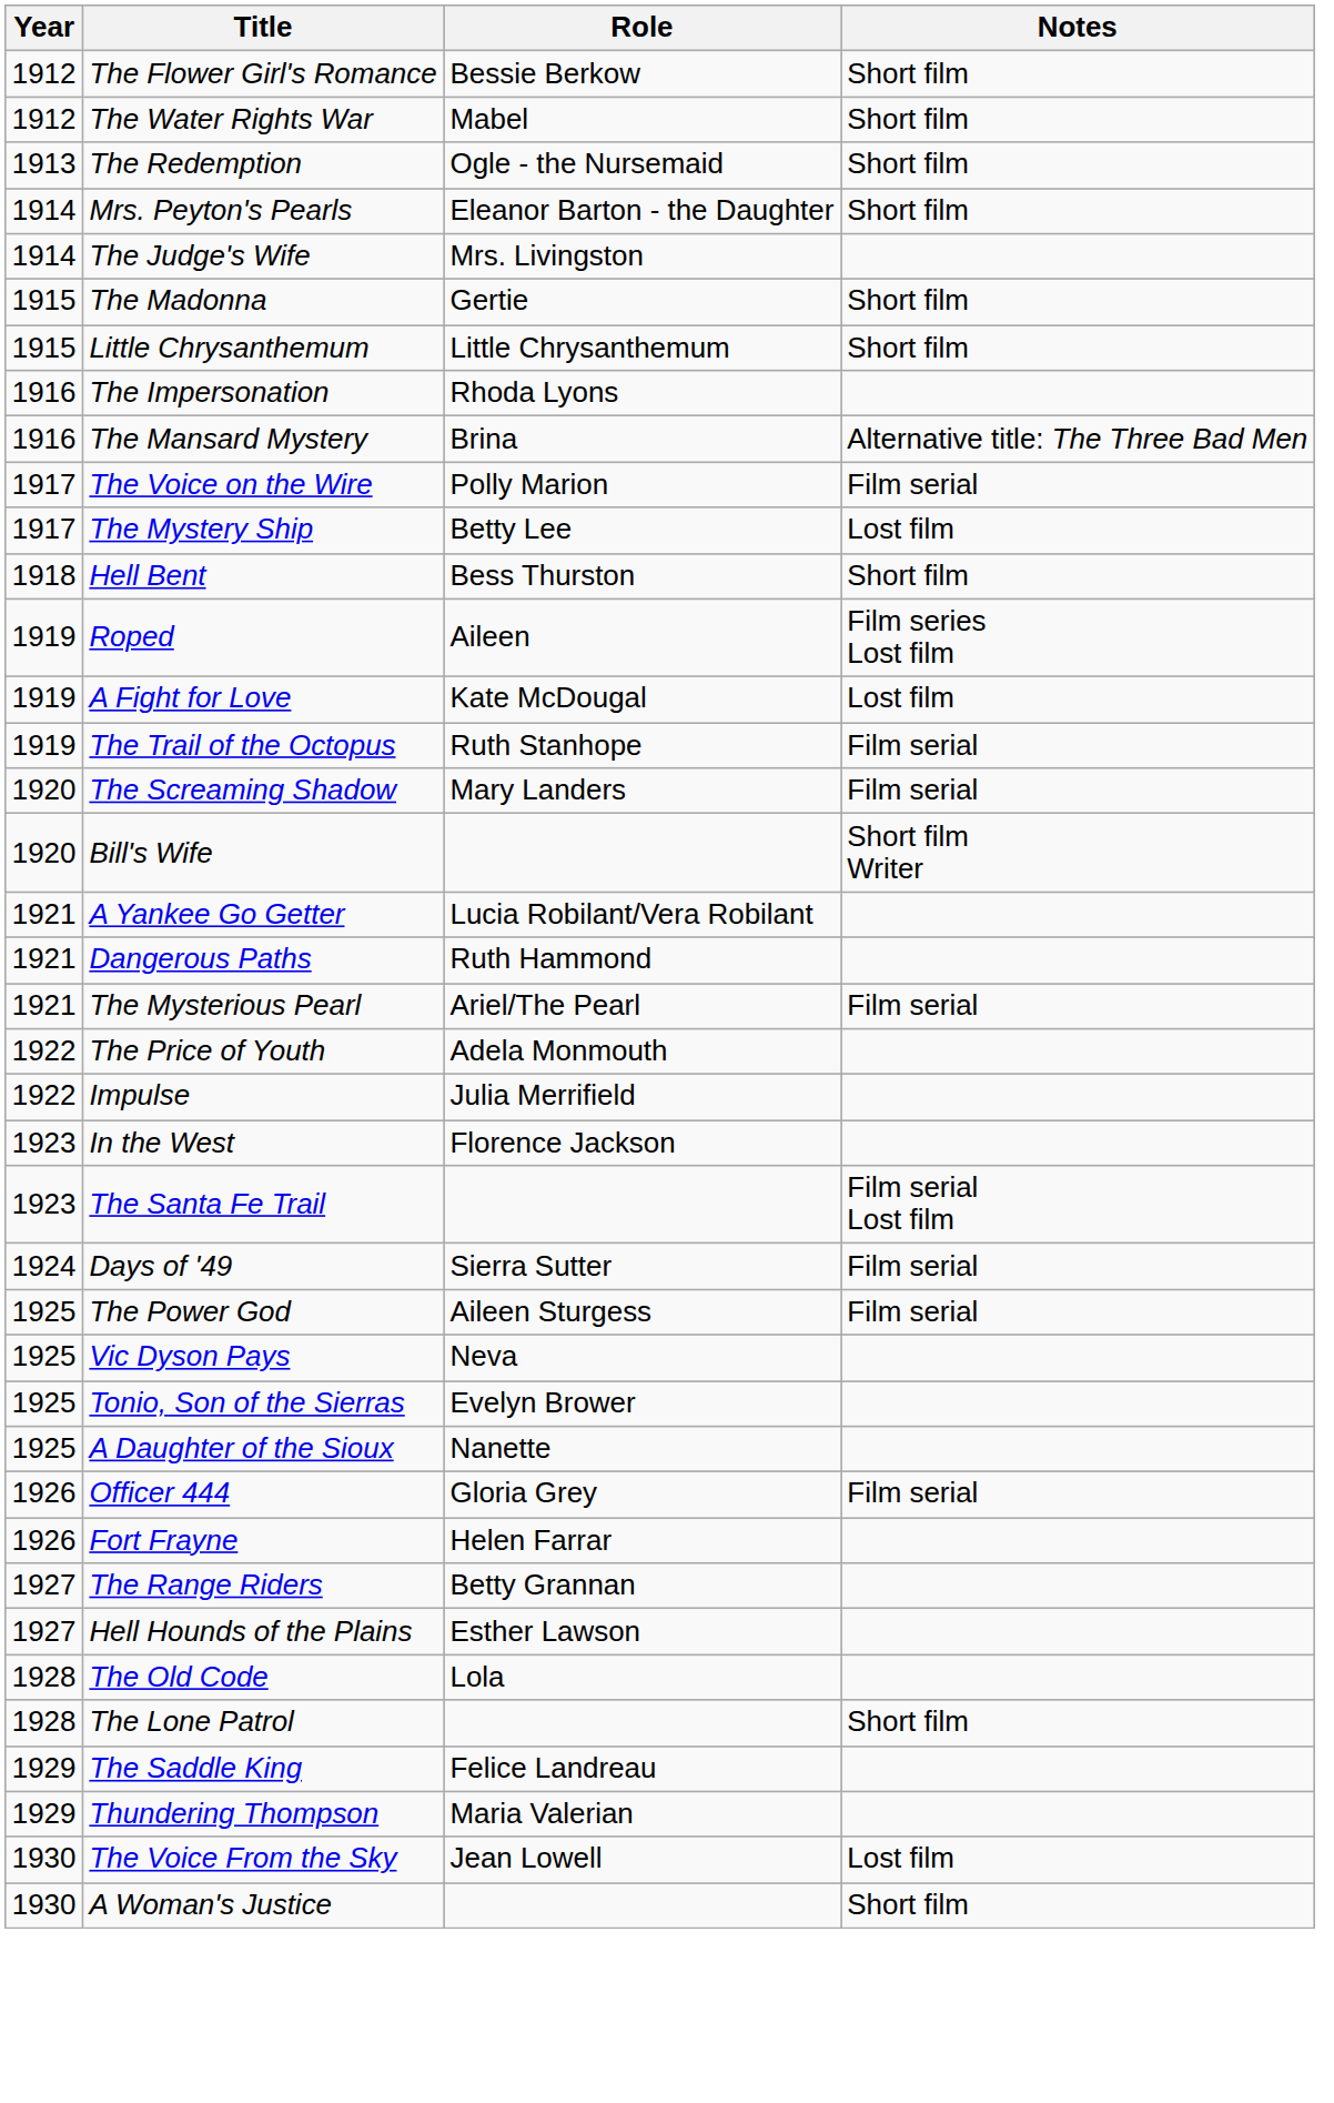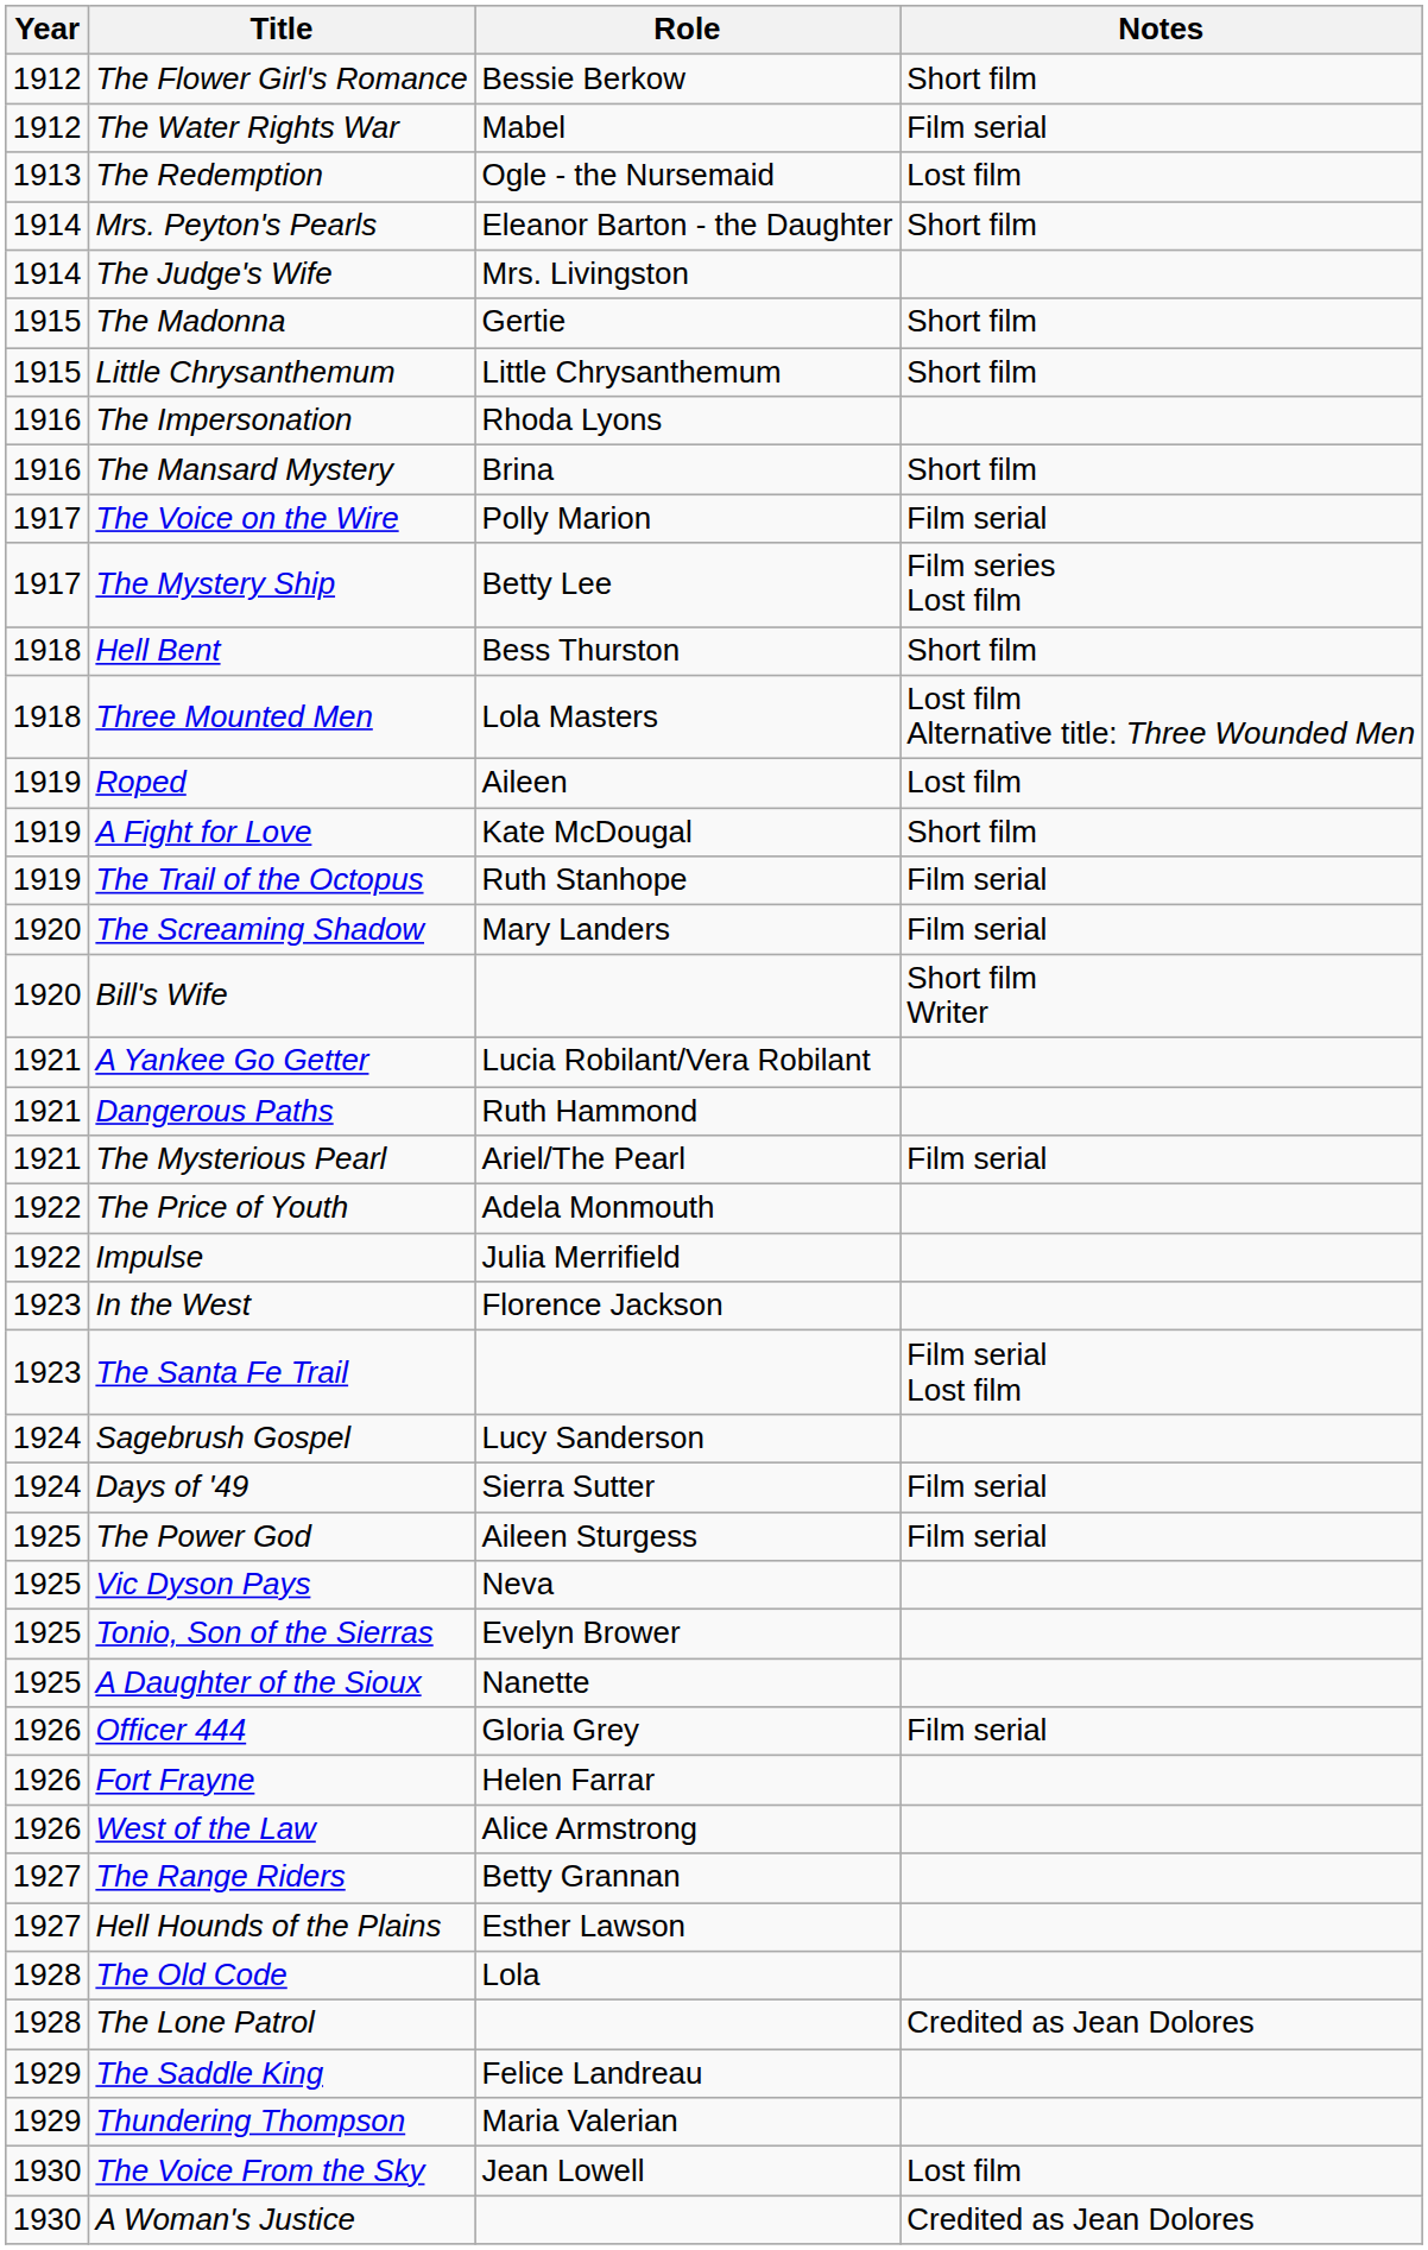The Water Rights War | Notes: Short film -> Film serial
The Redemption | Notes: Short film -> Lost film
The Mansard Mystery | Notes: Alternative title: The Three Bad Men -> Short film
The Mystery Ship | Notes: Lost film -> Film series Lost film
+ row: 1918 | Three Mounted Men | Lola Masters | Lost film Alternative title: Three Wounded Men
Roped | Notes: Film series Lost film -> Lost film
A Fight for Love | Notes: Lost film -> Short film
+ row: 1924 | Sagebrush Gospel | Lucy Sanderson
+ row: 1926 | West of the Law | Alice Armstrong
The Lone Patrol | Notes: Short film -> Credited as Jean Dolores
A Woman's Justice | Notes: Short film -> Credited as Jean Dolores
